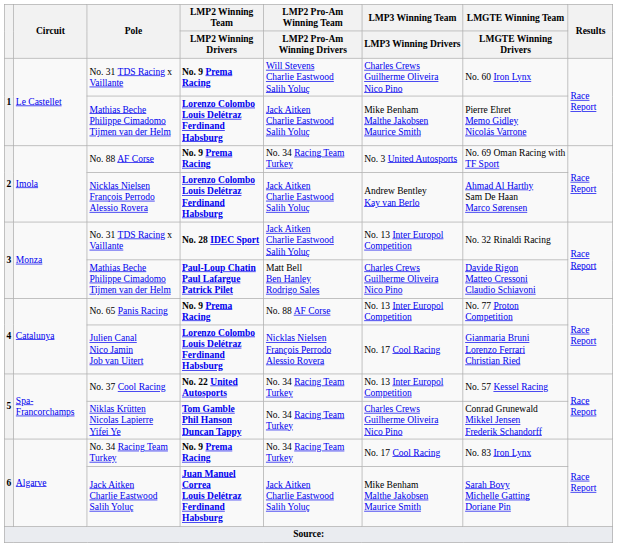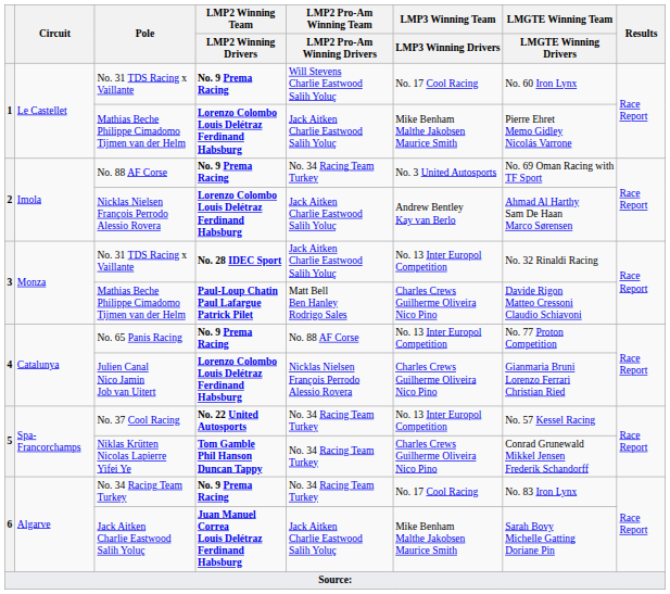No. 31 TDS Racing x Vaillante / No. 9 Prema Racing | LMP3 Winning Team / LMP3 Winning Drivers: Charles Crews Guilherme Oliveira Nico Pino -> No. 17 Cool Racing
Julien Canal Nico Jamin Job van Uitert | LMP3 Winning Team / LMP3 Winning Drivers: No. 17 Cool Racing -> Charles Crews Guilherme Oliveira Nico Pino
